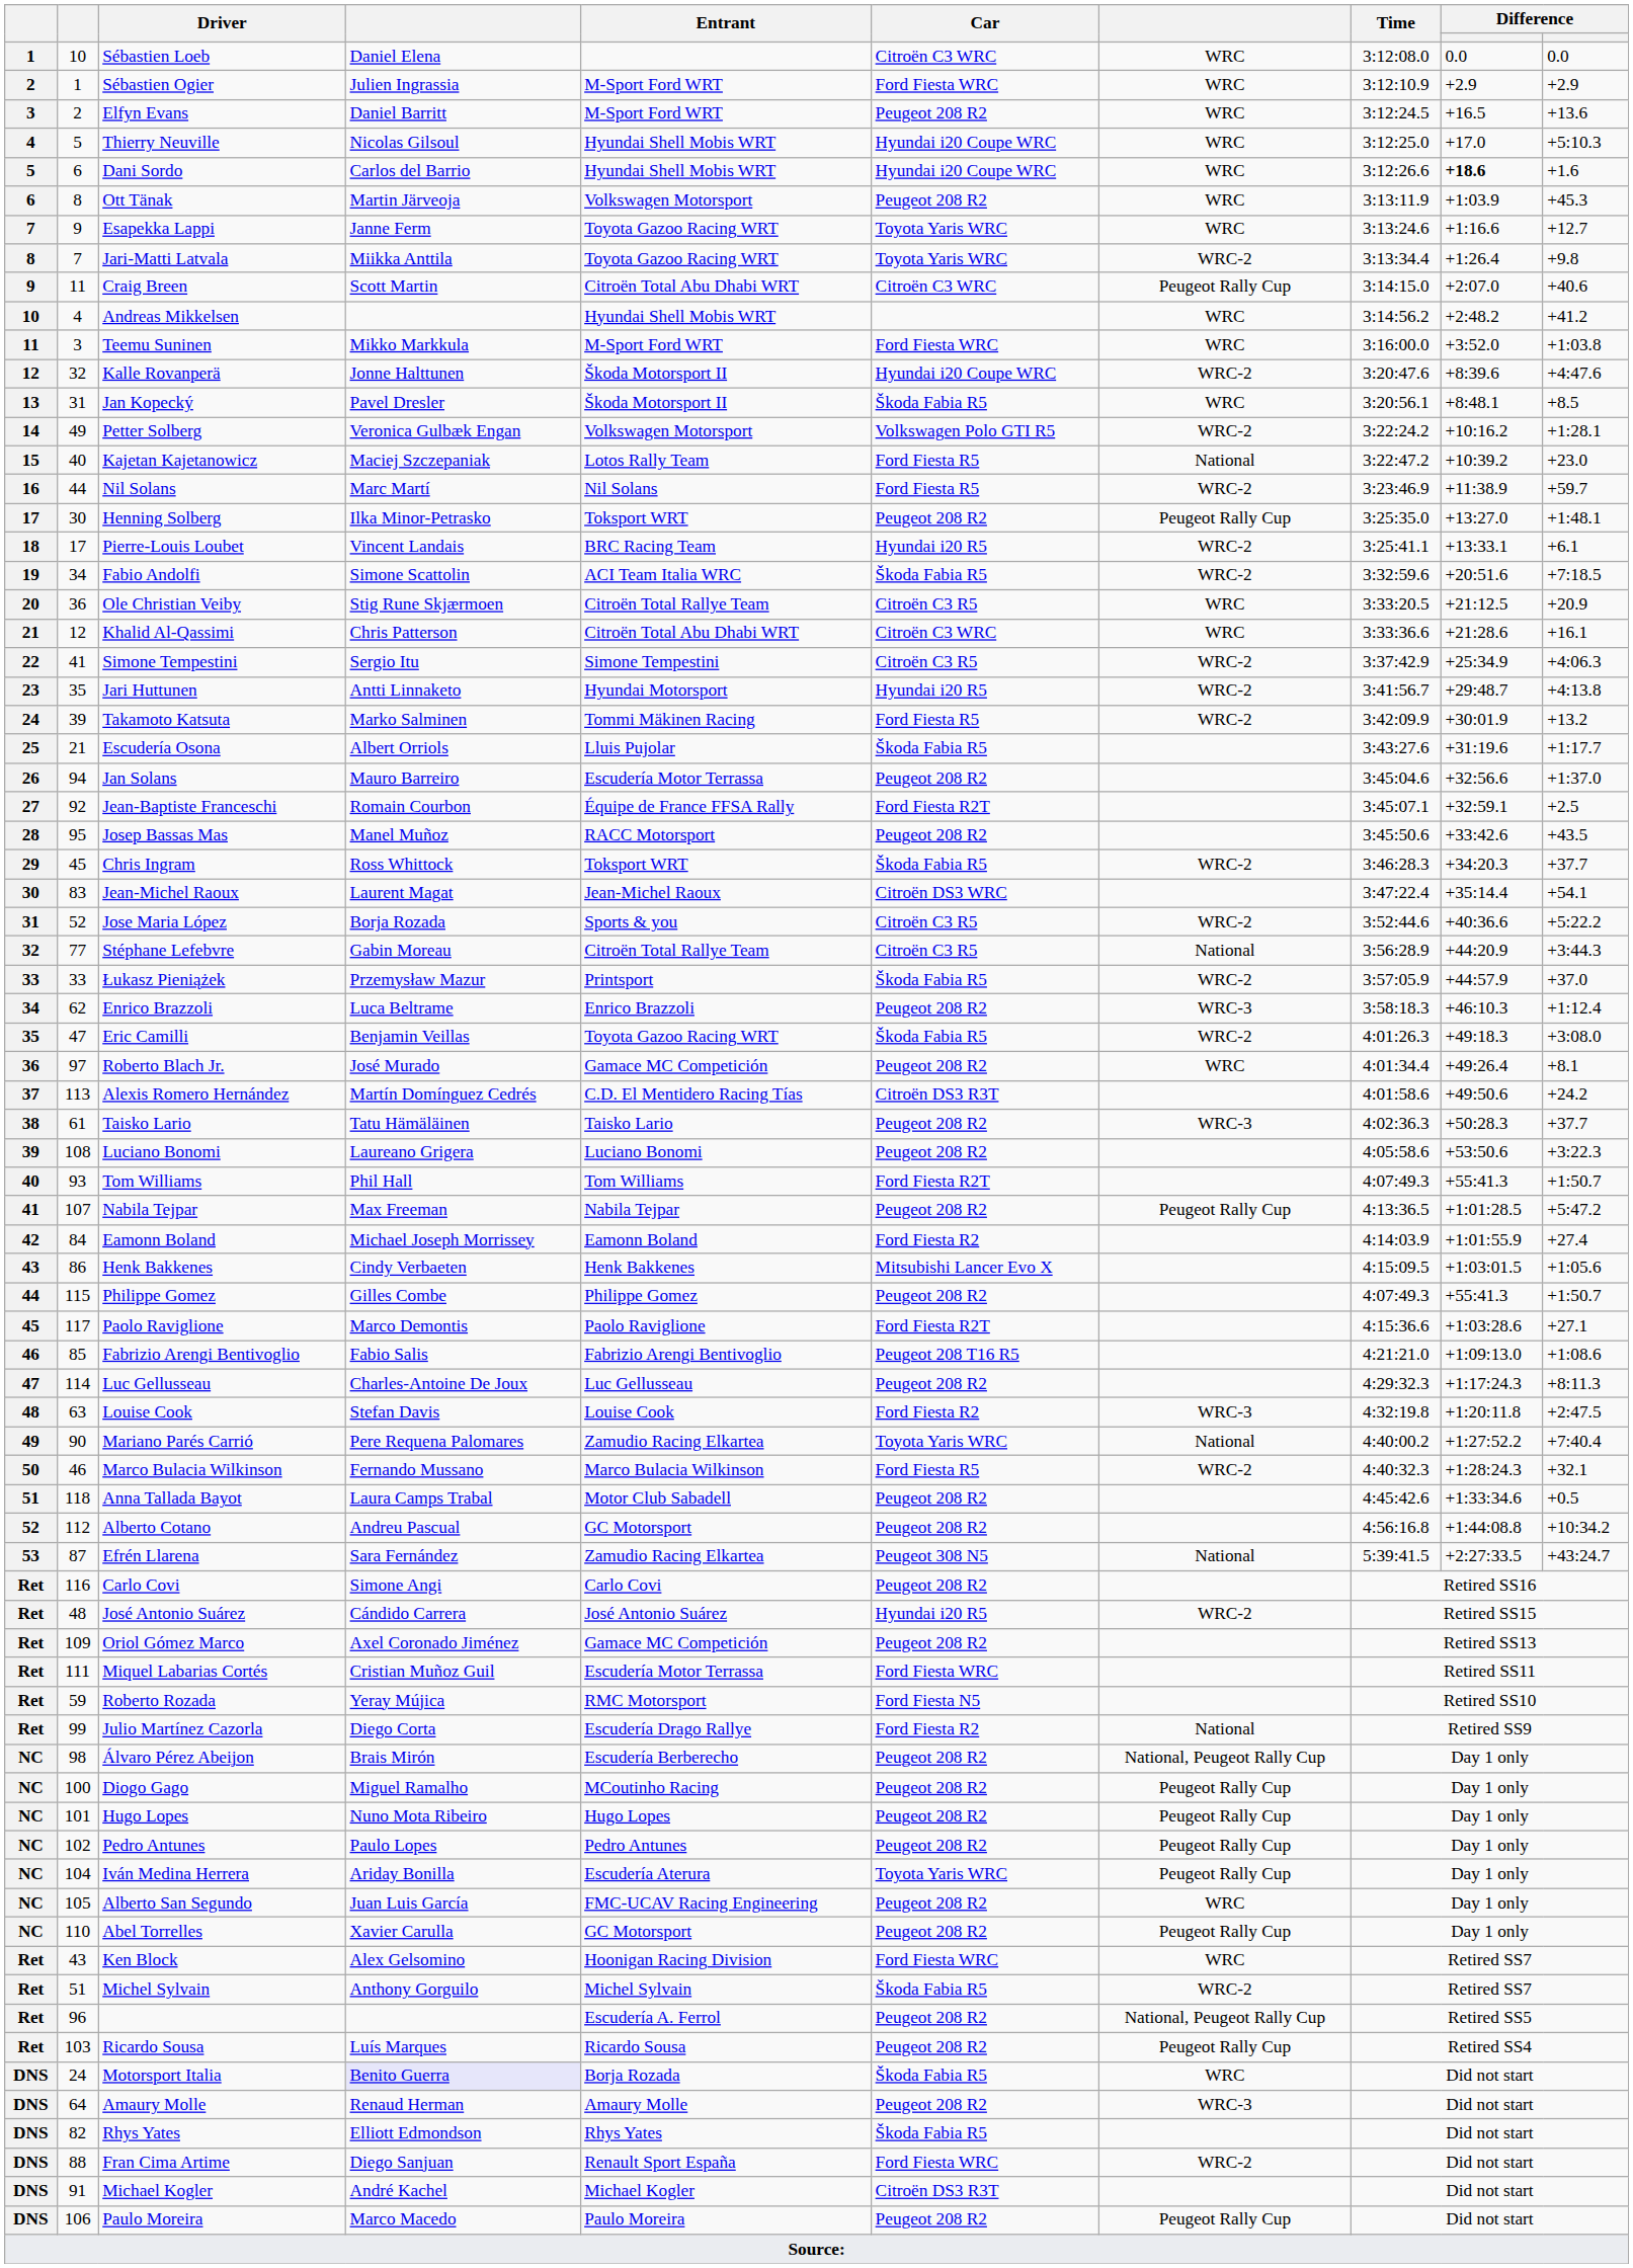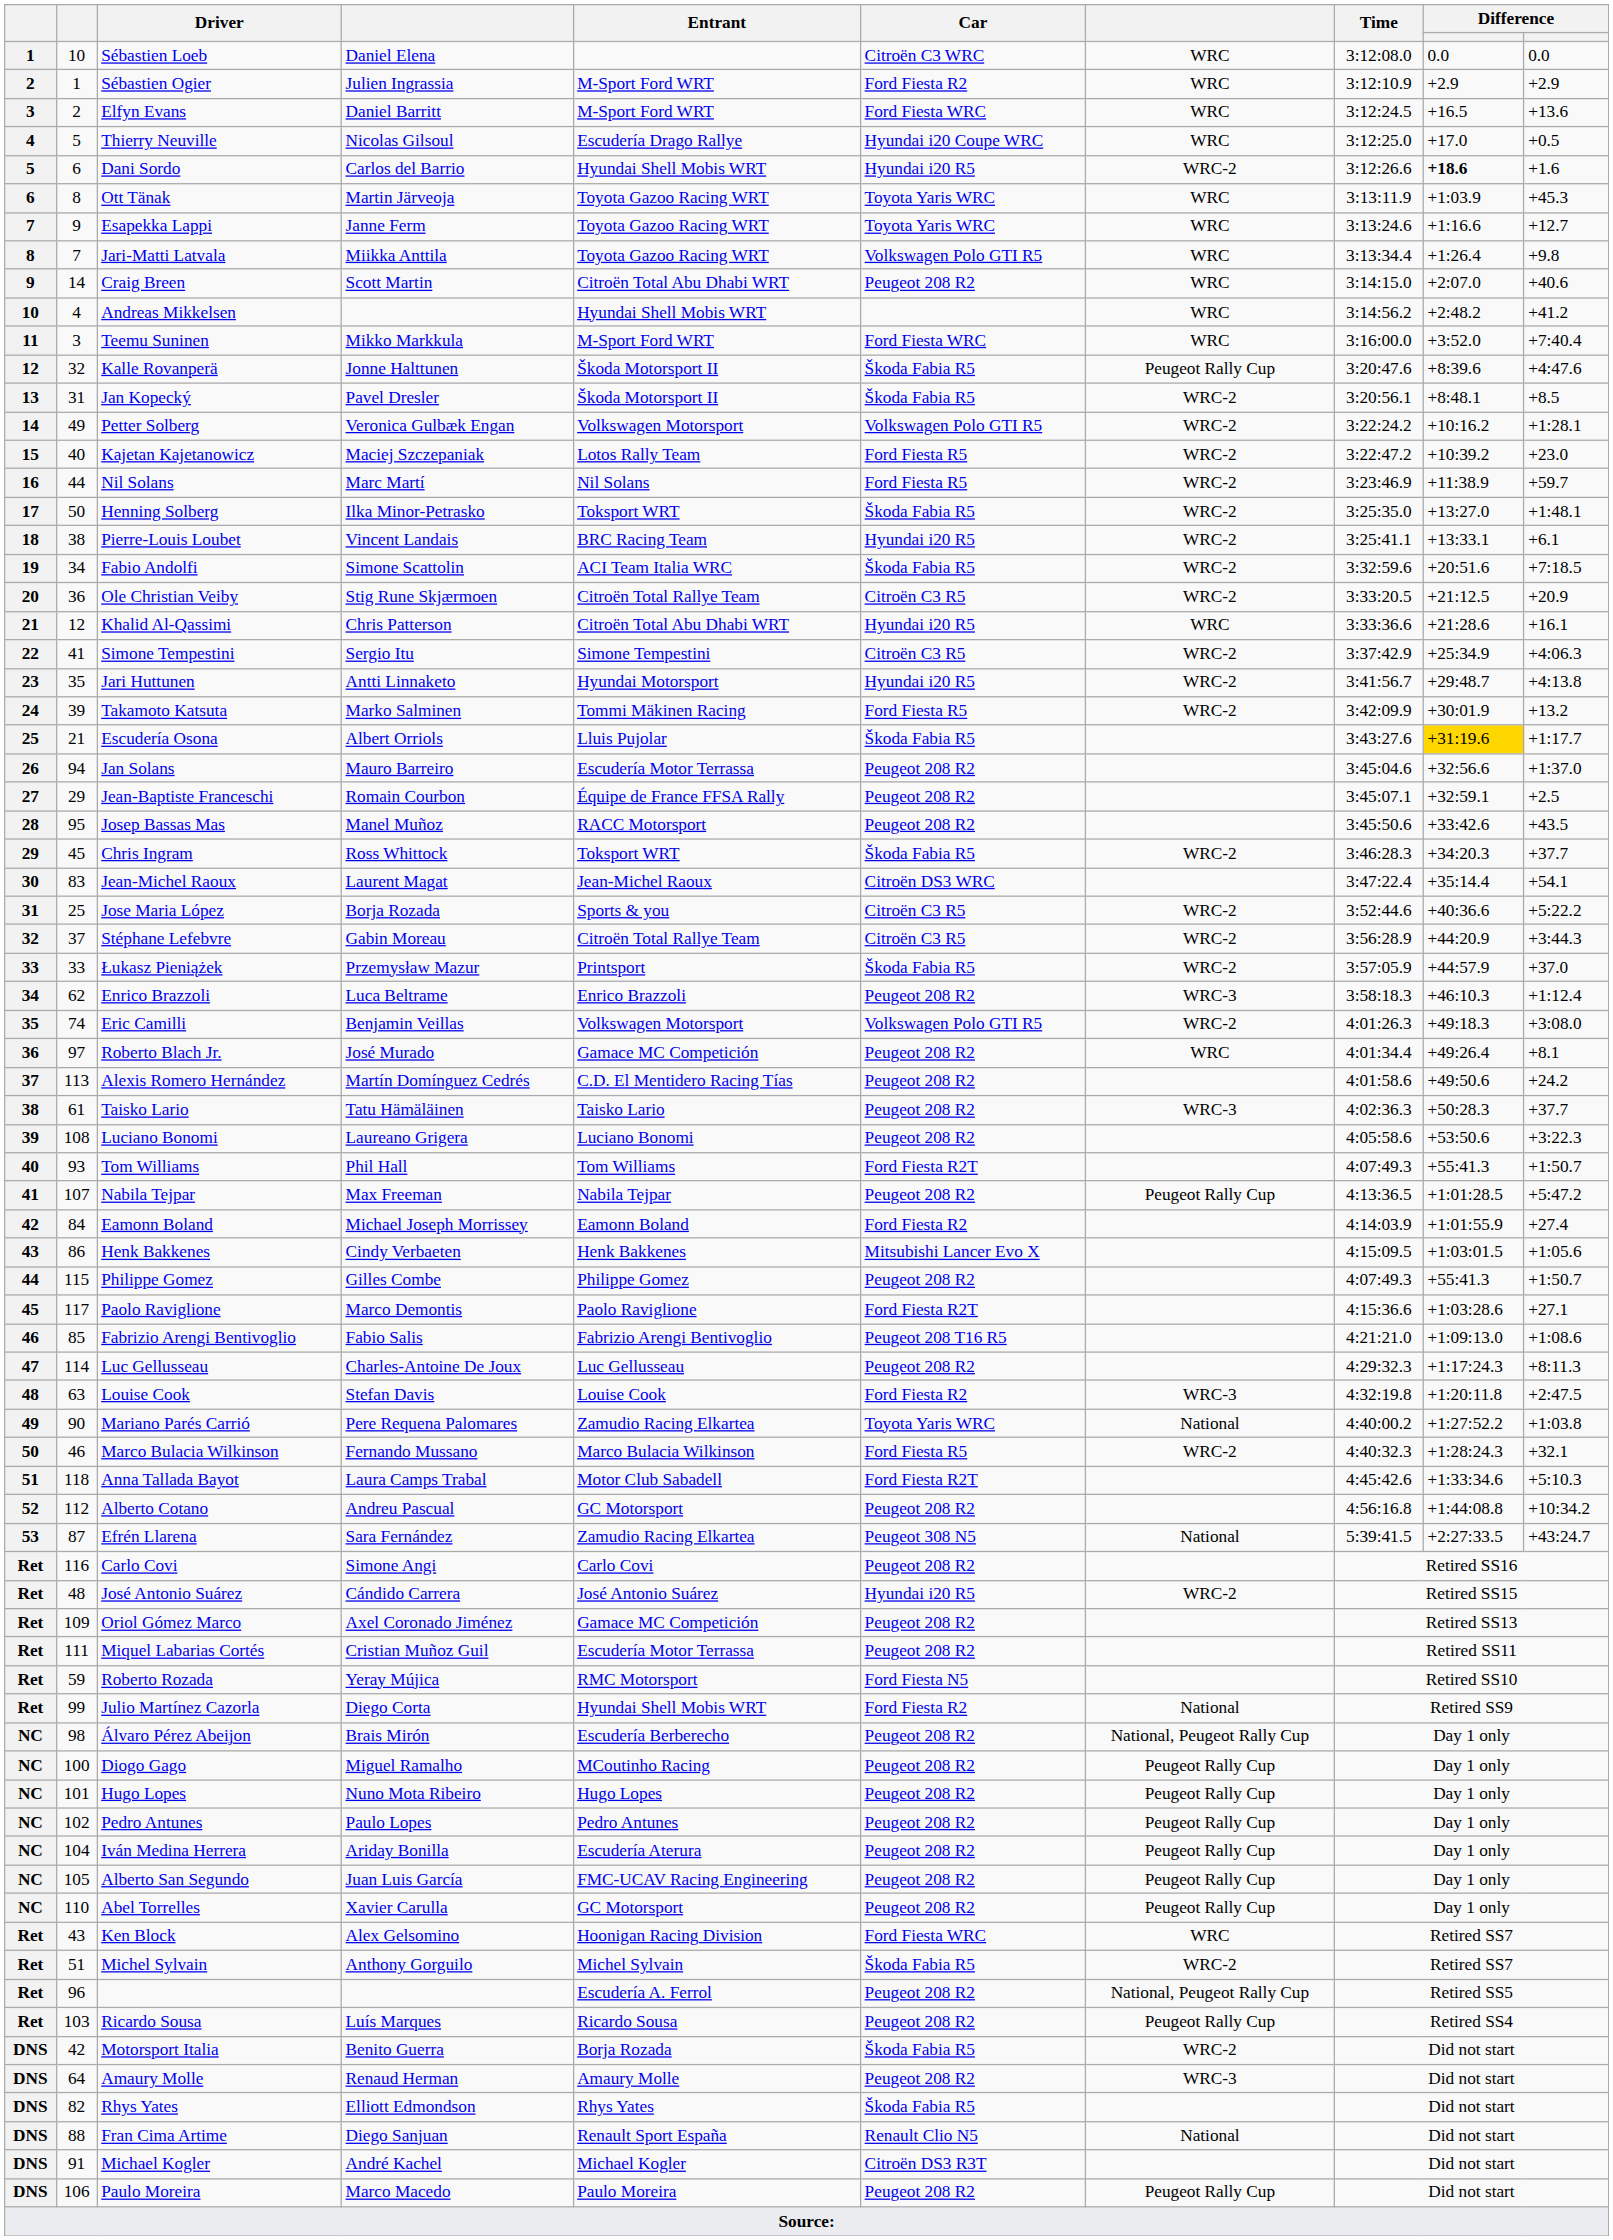Sébastien Ogier | Car: Ford Fiesta WRC -> Ford Fiesta R2
Elfyn Evans | Car: Peugeot 208 R2 -> Ford Fiesta WRC
Thierry Neuville | Entrant: Hyundai Shell Mobis WRT -> Escudería Drago Rallye
Thierry Neuville | column 10: +5:10.3 -> +0.5
Dani Sordo | Car: Hyundai i20 Coupe WRC -> Hyundai i20 R5
Dani Sordo | column 7: WRC -> WRC-2
Ott Tänak | Entrant: Volkswagen Motorsport -> Toyota Gazoo Racing WRT
Ott Tänak | Car: Peugeot 208 R2 -> Toyota Yaris WRC
Jari-Matti Latvala | Car: Toyota Yaris WRC -> Volkswagen Polo GTI R5
Jari-Matti Latvala | column 7: WRC-2 -> WRC
Craig Breen | column 2: 11 -> 14
Craig Breen | Car: Citroën C3 WRC -> Peugeot 208 R2
Craig Breen | column 7: Peugeot Rally Cup -> WRC
Teemu Suninen | column 10: +1:03.8 -> +7:40.4
Kalle Rovanperä | Car: Hyundai i20 Coupe WRC -> Škoda Fabia R5
Kalle Rovanperä | column 7: WRC-2 -> Peugeot Rally Cup
Jan Kopecký | column 7: WRC -> WRC-2
Kajetan Kajetanowicz | column 7: National -> WRC-2
Henning Solberg | column 2: 30 -> 50
Henning Solberg | Car: Peugeot 208 R2 -> Škoda Fabia R5
Henning Solberg | column 7: Peugeot Rally Cup -> WRC-2
Pierre-Louis Loubet | column 2: 17 -> 38
Ole Christian Veiby | column 7: WRC -> WRC-2
Khalid Al-Qassimi | Car: Citroën C3 WRC -> Hyundai i20 R5
Escudería Osona | column 9: no background -> gold background
Jean-Baptiste Franceschi | column 2: 92 -> 29
Jean-Baptiste Franceschi | Car: Ford Fiesta R2T -> Peugeot 208 R2
Jose Maria López | column 2: 52 -> 25
Stéphane Lefebvre | column 2: 77 -> 37
Stéphane Lefebvre | column 7: National -> WRC-2
Eric Camilli | column 2: 47 -> 74
Eric Camilli | Entrant: Toyota Gazoo Racing WRT -> Volkswagen Motorsport
Eric Camilli | Car: Škoda Fabia R5 -> Volkswagen Polo GTI R5
Alexis Romero Hernández | Car: Citroën DS3 R3T -> Peugeot 208 R2
Mariano Parés Carrió | column 10: +7:40.4 -> +1:03.8
Anna Tallada Bayot | Car: Peugeot 208 R2 -> Ford Fiesta R2T
Anna Tallada Bayot | column 10: +0.5 -> +5:10.3
Miquel Labarias Cortés | Car: Ford Fiesta WRC -> Peugeot 208 R2
Julio Martínez Cazorla | Entrant: Escudería Drago Rallye -> Hyundai Shell Mobis WRT
Iván Medina Herrera | Car: Toyota Yaris WRC -> Peugeot 208 R2
Alberto San Segundo | column 7: WRC -> Peugeot Rally Cup
Motorsport Italia | column 2: 24 -> 42
Motorsport Italia | column 4: lavender background -> no background
Motorsport Italia | column 7: WRC -> WRC-2
Fran Cima Artime | Car: Ford Fiesta WRC -> Renault Clio N5
Fran Cima Artime | column 7: WRC-2 -> National
